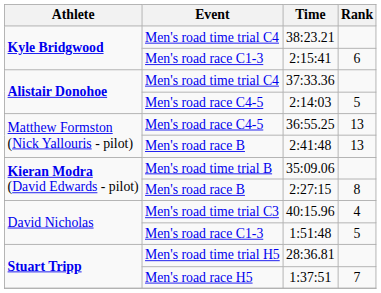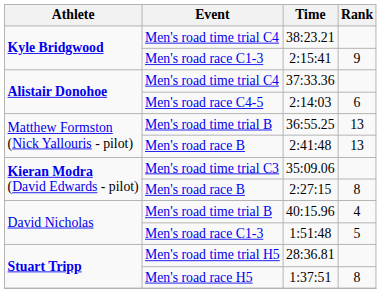2:15:41 | Rank: 6 -> 9
2:14:03 | Rank: 5 -> 6
36:55.25 | Event: Men's road race C4-5 -> Men's road time trial B
35:09.06 | Event: Men's road time trial B -> Men's road time trial C3
40:15.96 | Event: Men's road time trial C3 -> Men's road time trial B
1:37:51 | Rank: 7 -> 8
